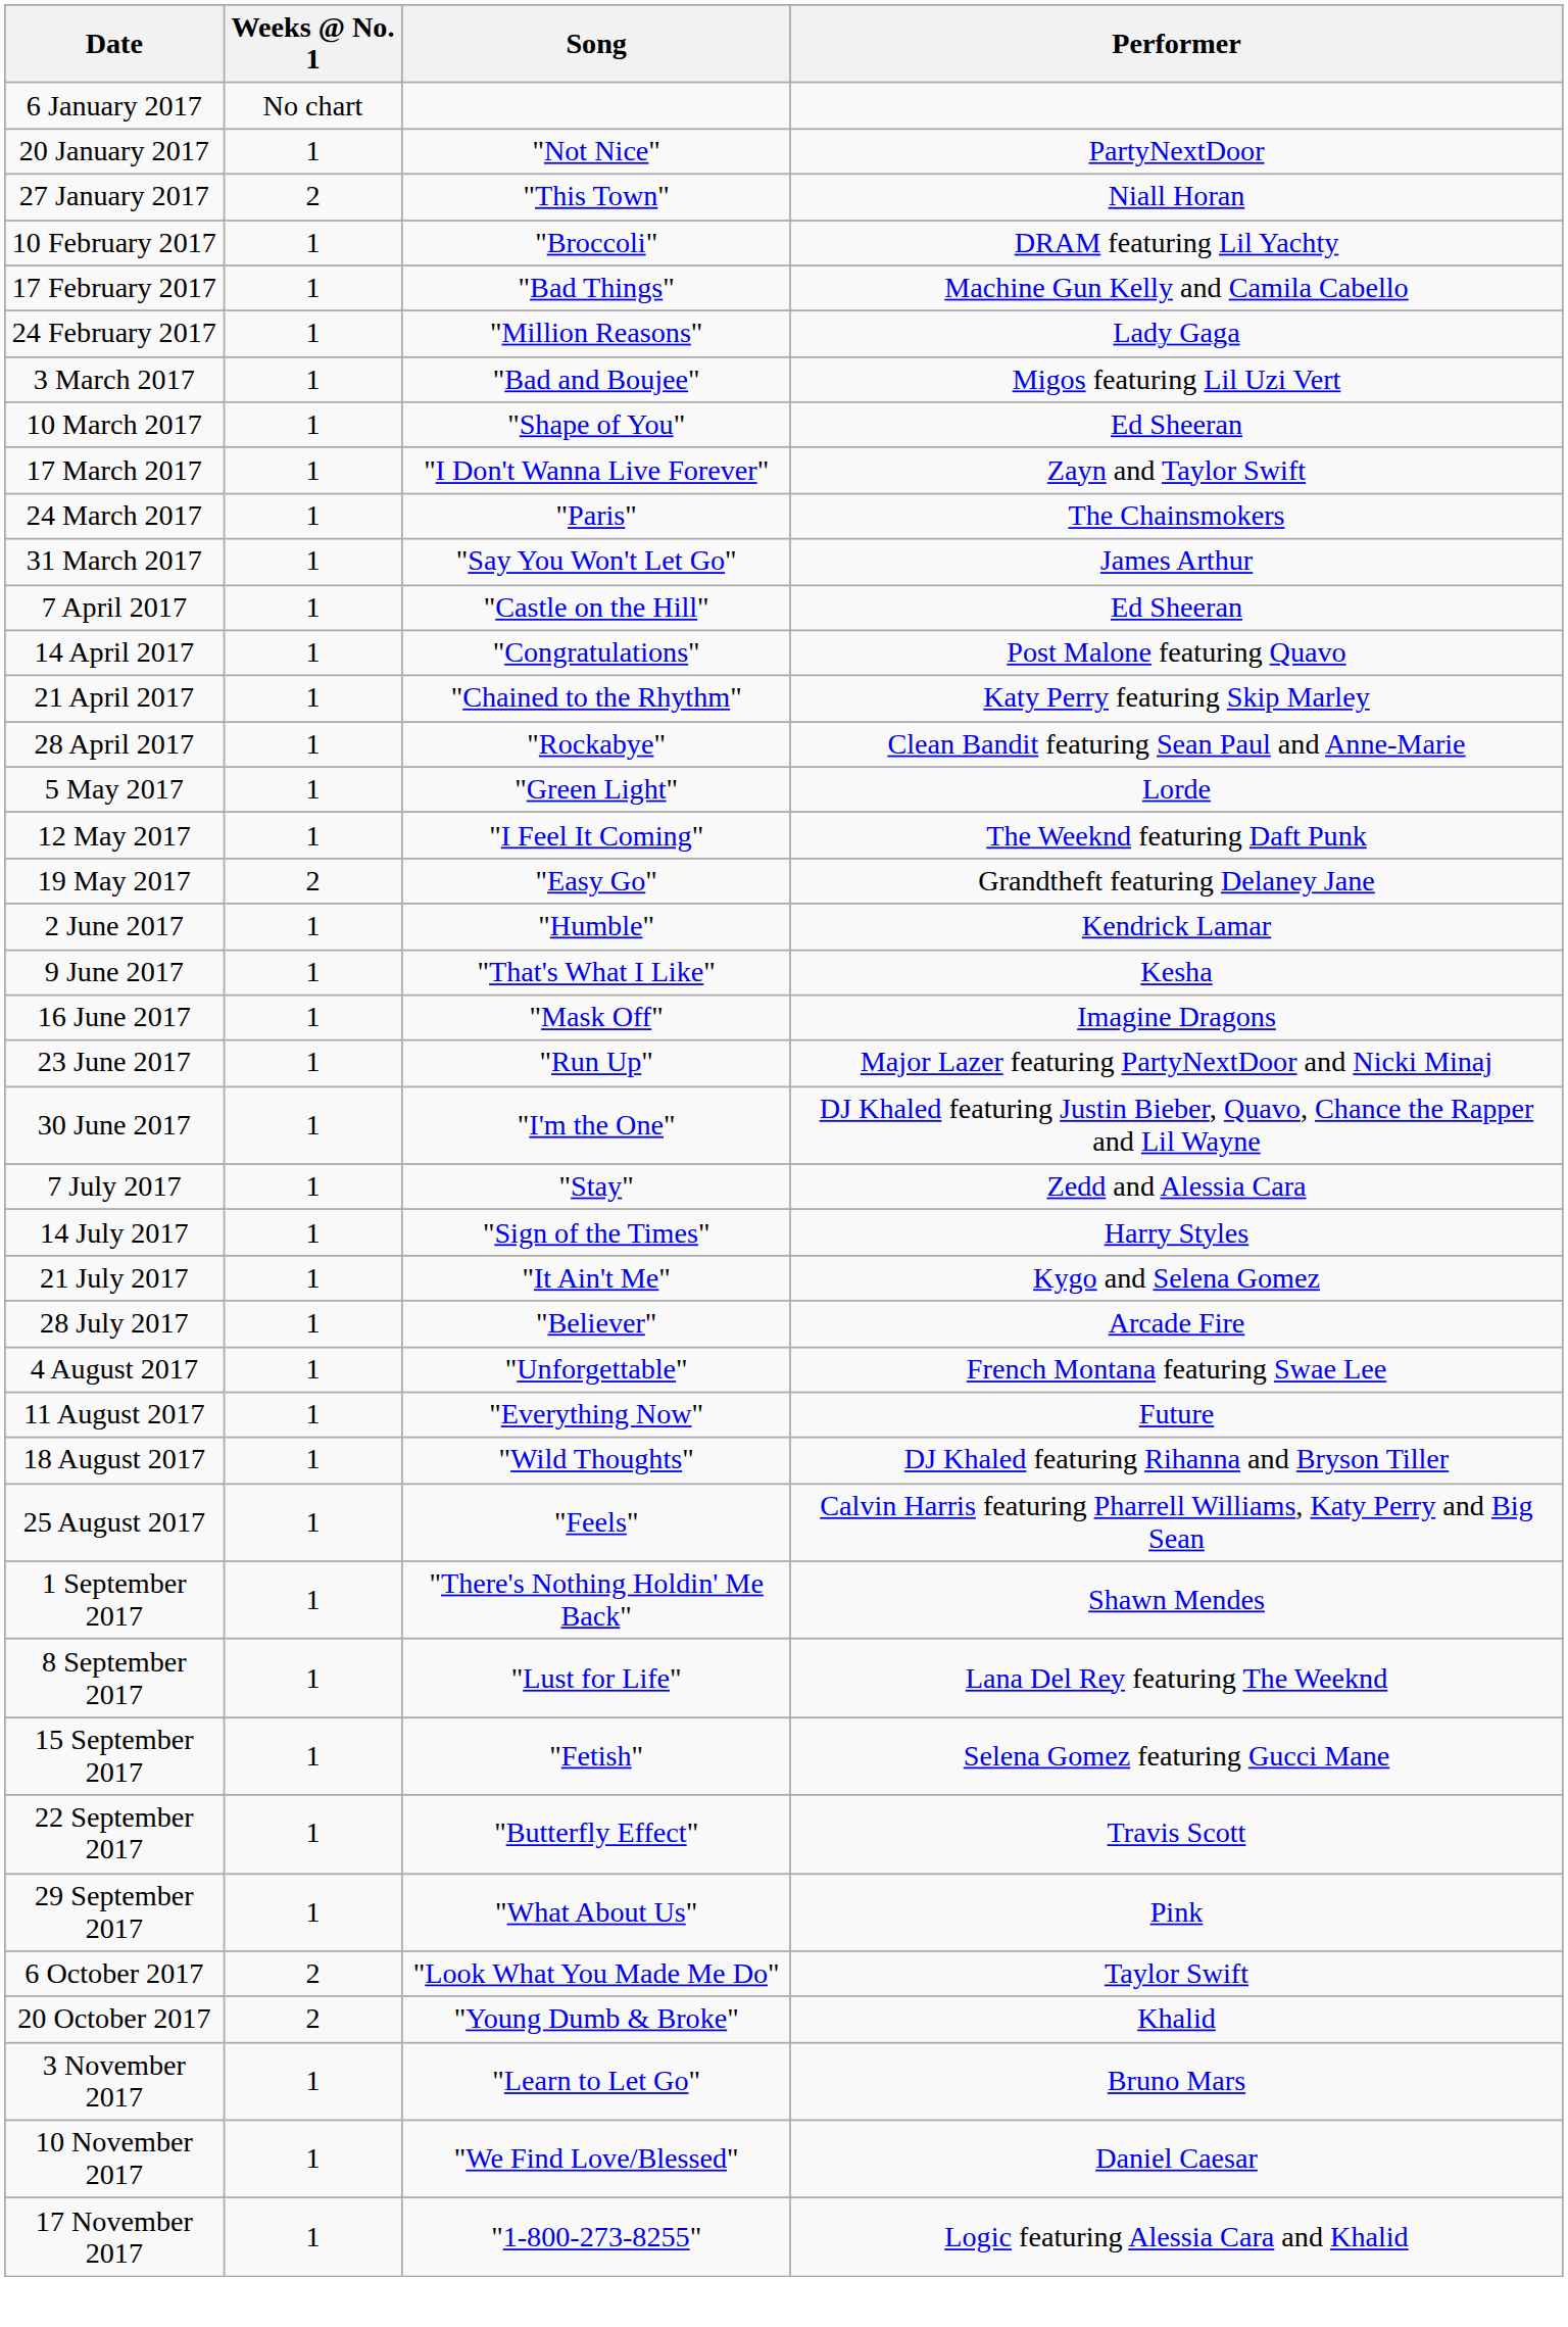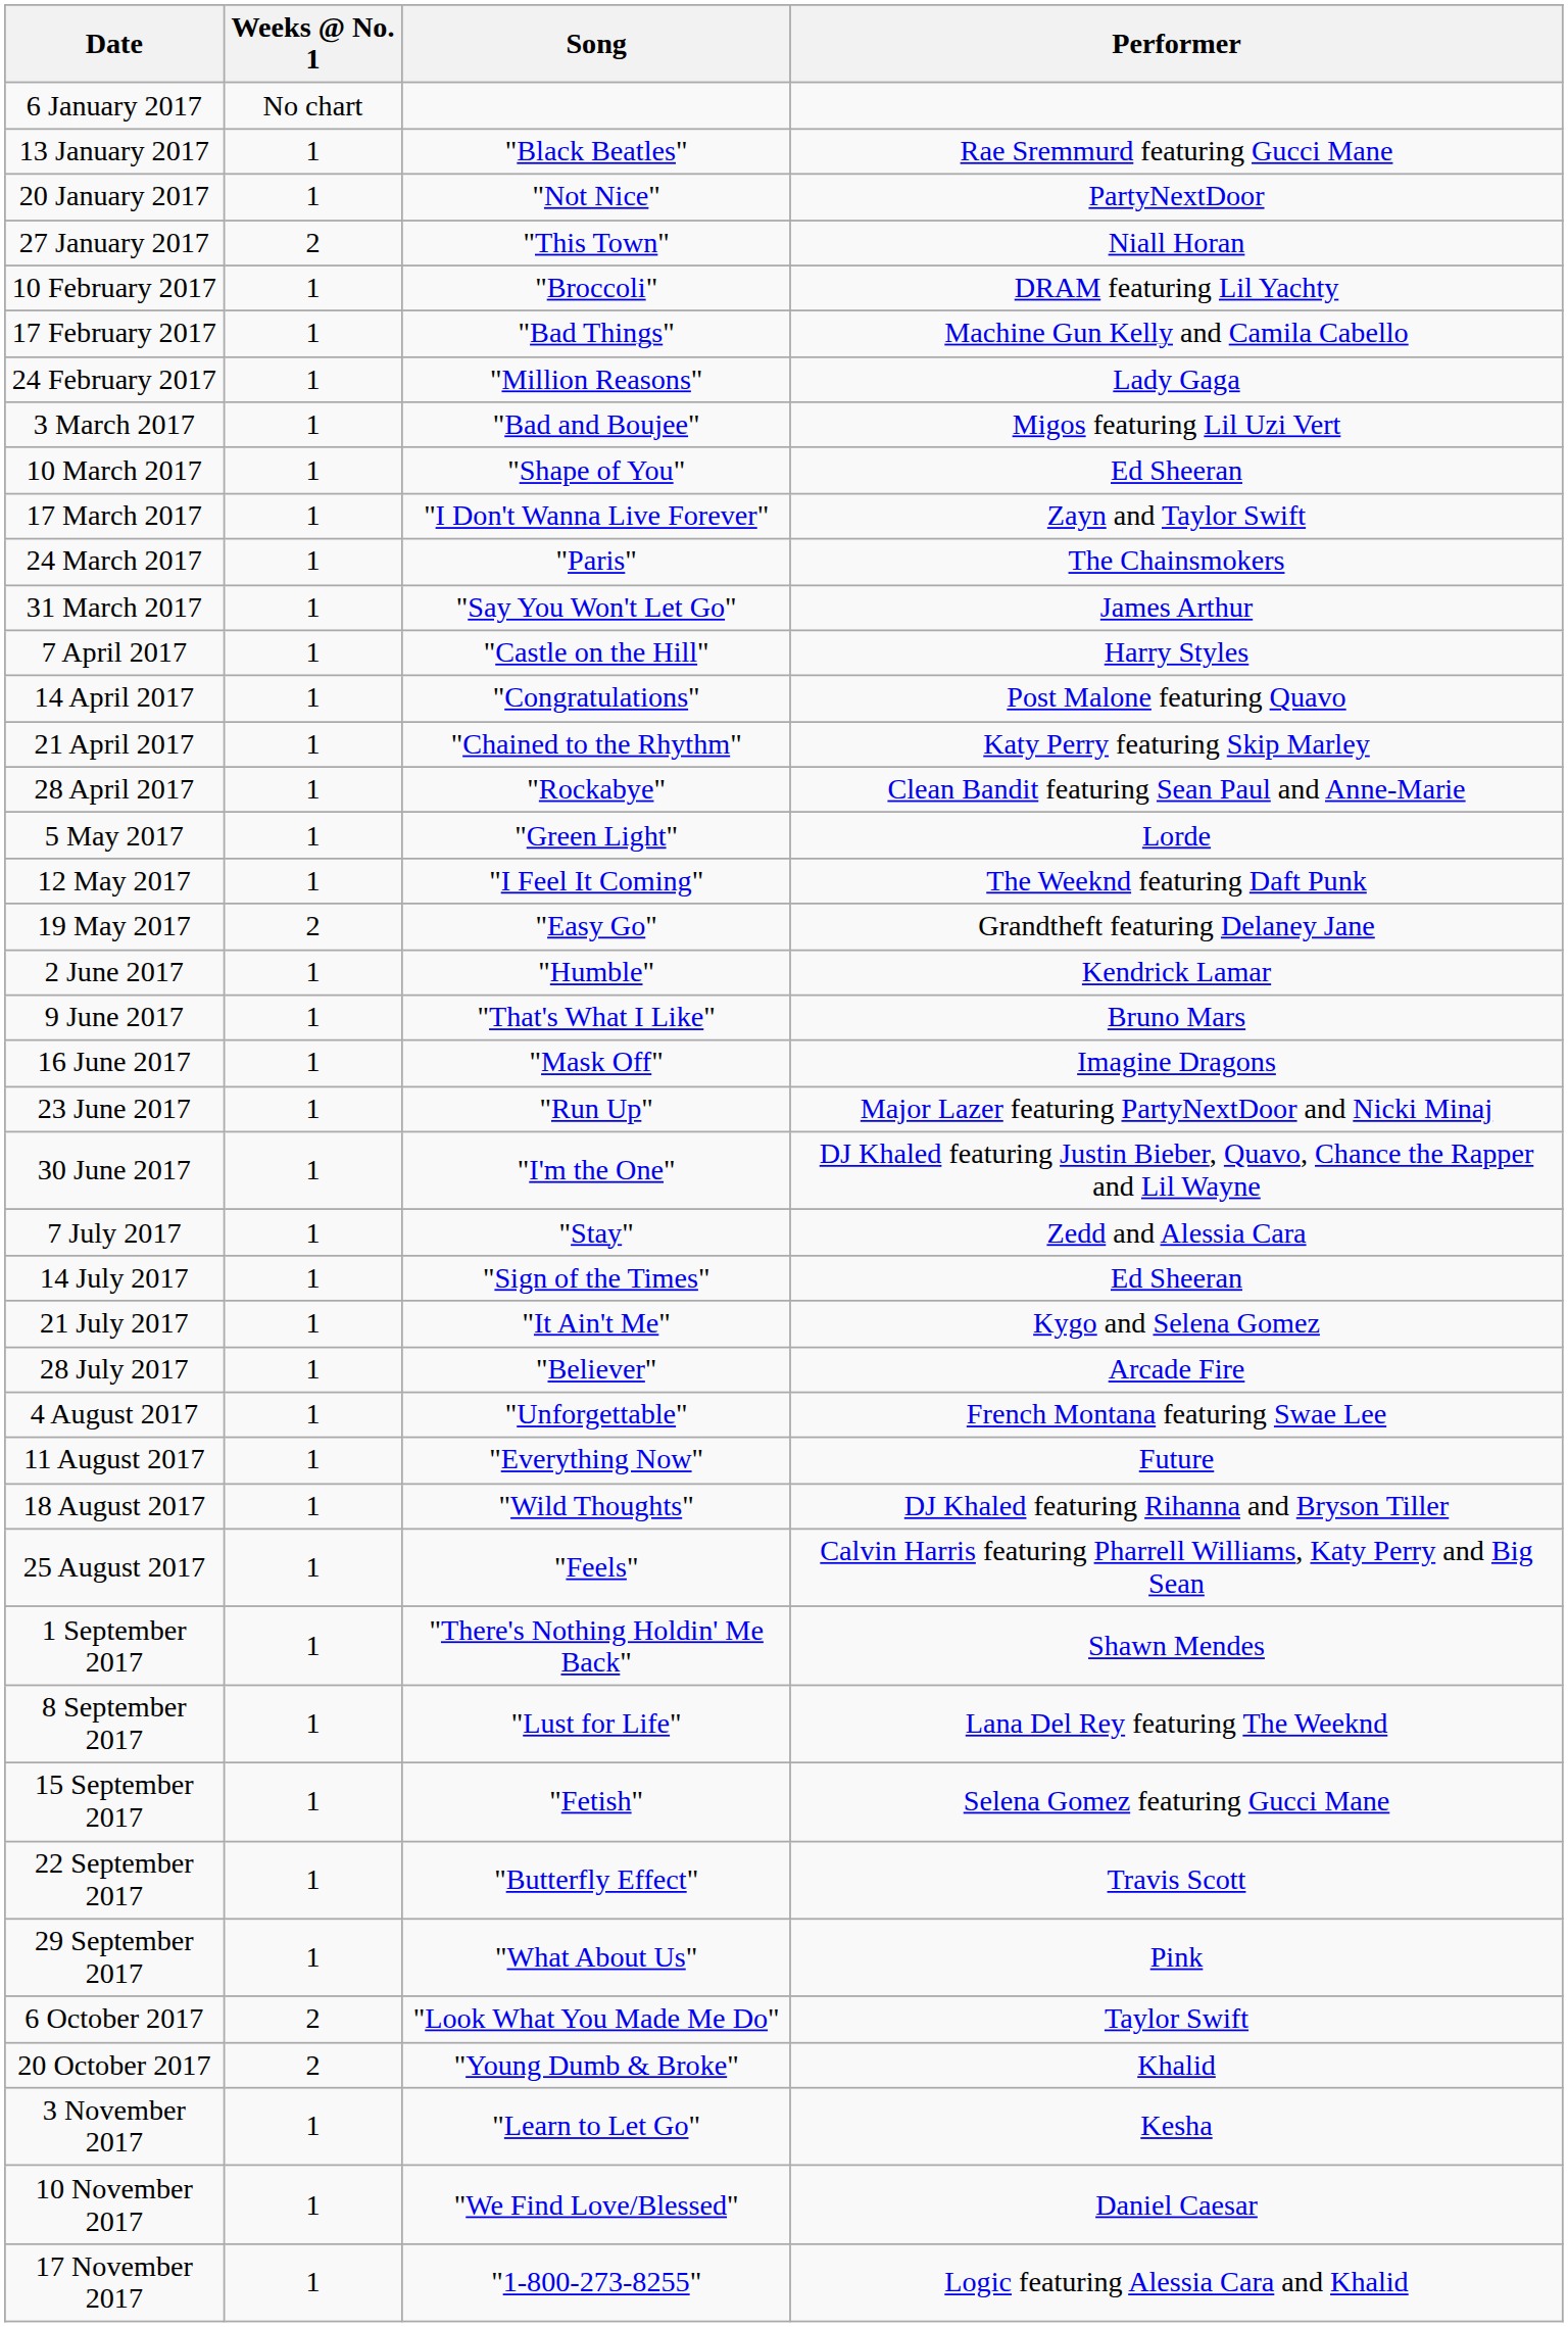+ row: 13 January 2017 | 1 | "Black Beatles" | Rae Sremmurd featuring Gucci Mane
7 April 2017 | Performer: Ed Sheeran -> Harry Styles
9 June 2017 | Performer: Kesha -> Bruno Mars
14 July 2017 | Performer: Harry Styles -> Ed Sheeran
3 November 2017 | Performer: Bruno Mars -> Kesha
